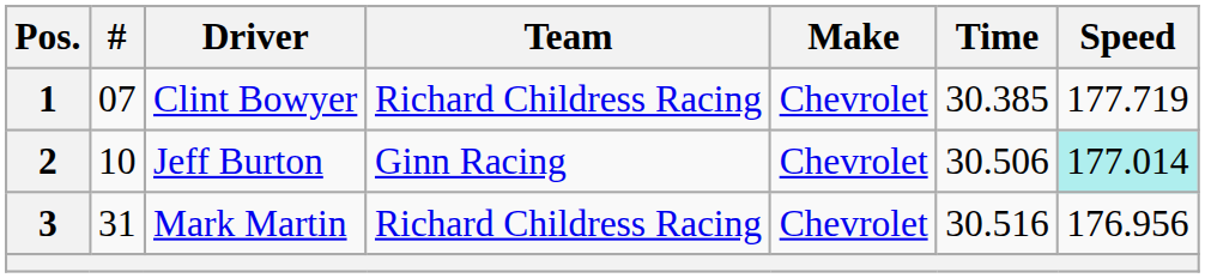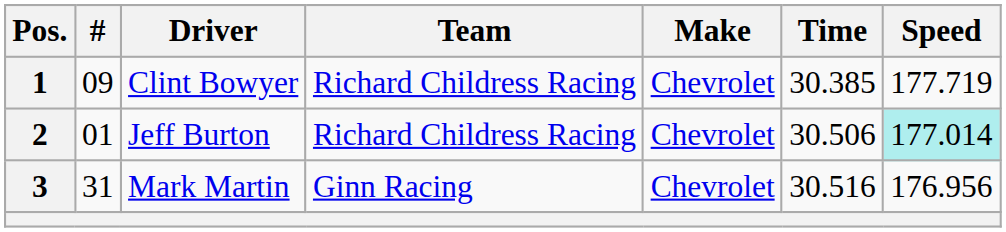1 | #: 07 -> 09
2 | #: 10 -> 01
2 | Team: Ginn Racing -> Richard Childress Racing
3 | Team: Richard Childress Racing -> Ginn Racing
